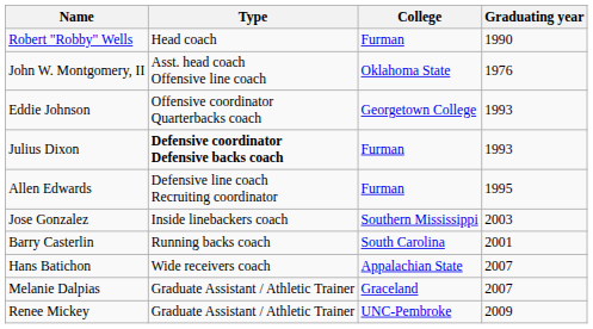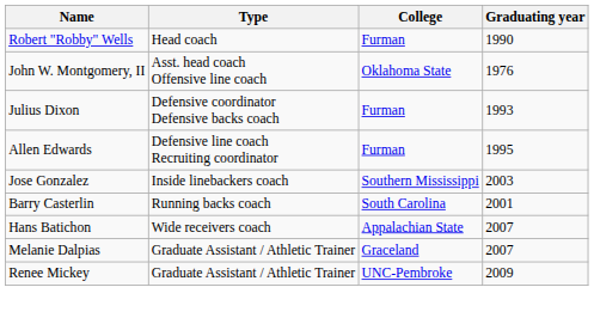- row: Eddie Johnson | Offensive coordinator Quarterbacks coach | Georgetown College | 1993
Julius Dixon | Type: bold -> normal
